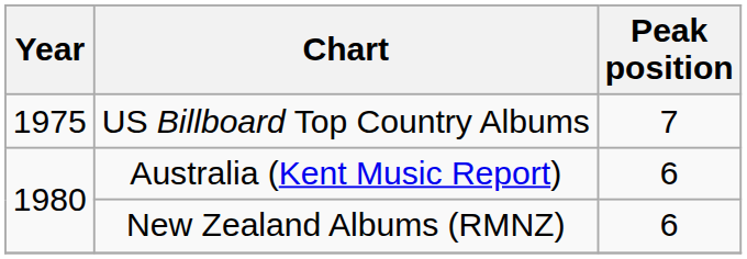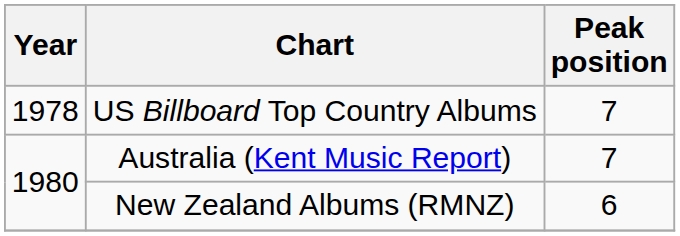US Billboard Top Country Albums | Year: 1975 -> 1978
Australia (Kent Music Report) | Peak position: 6 -> 7
